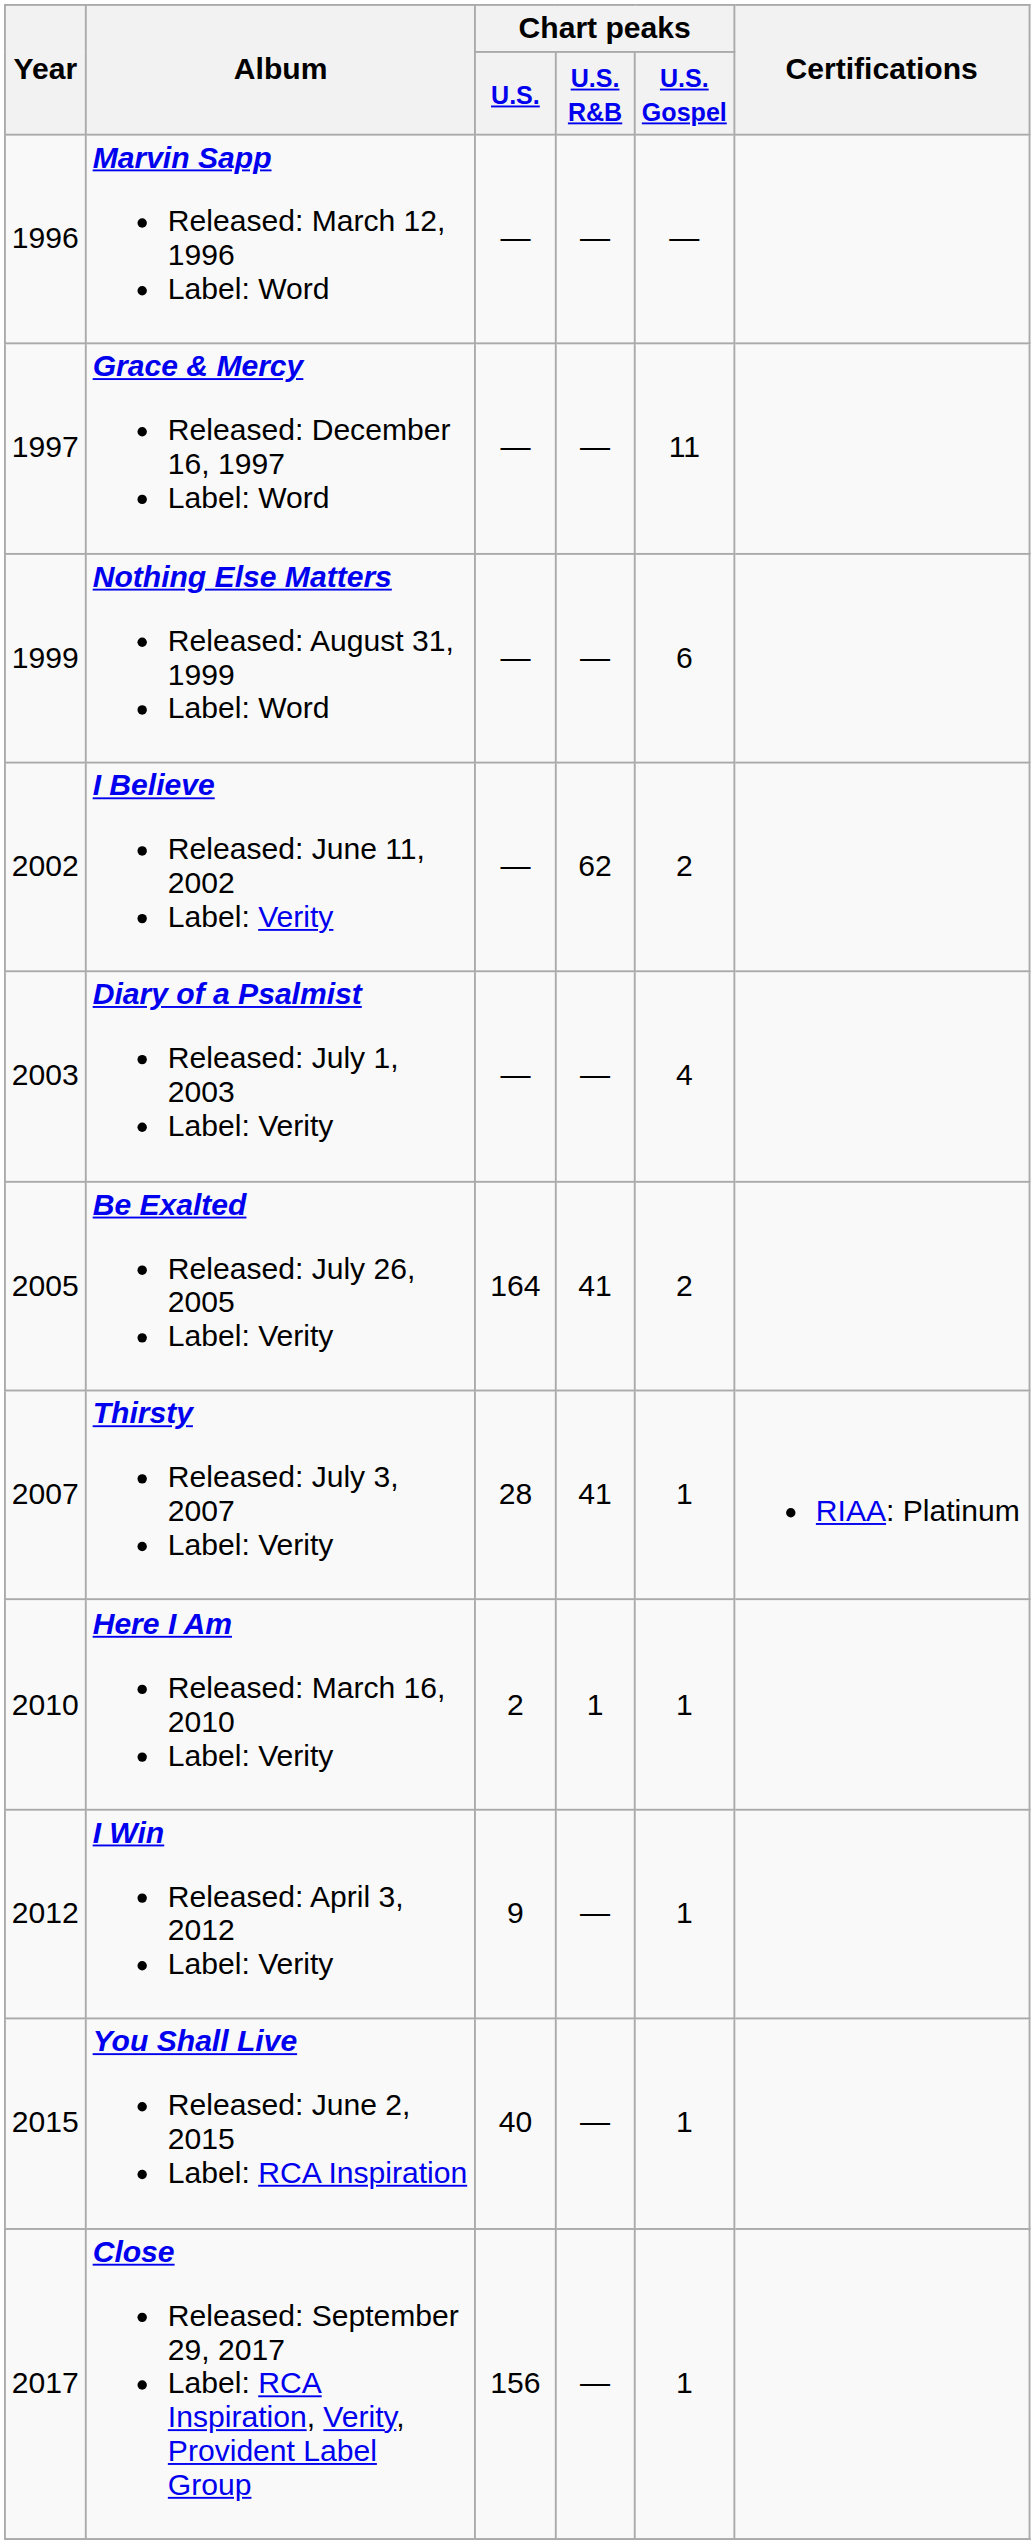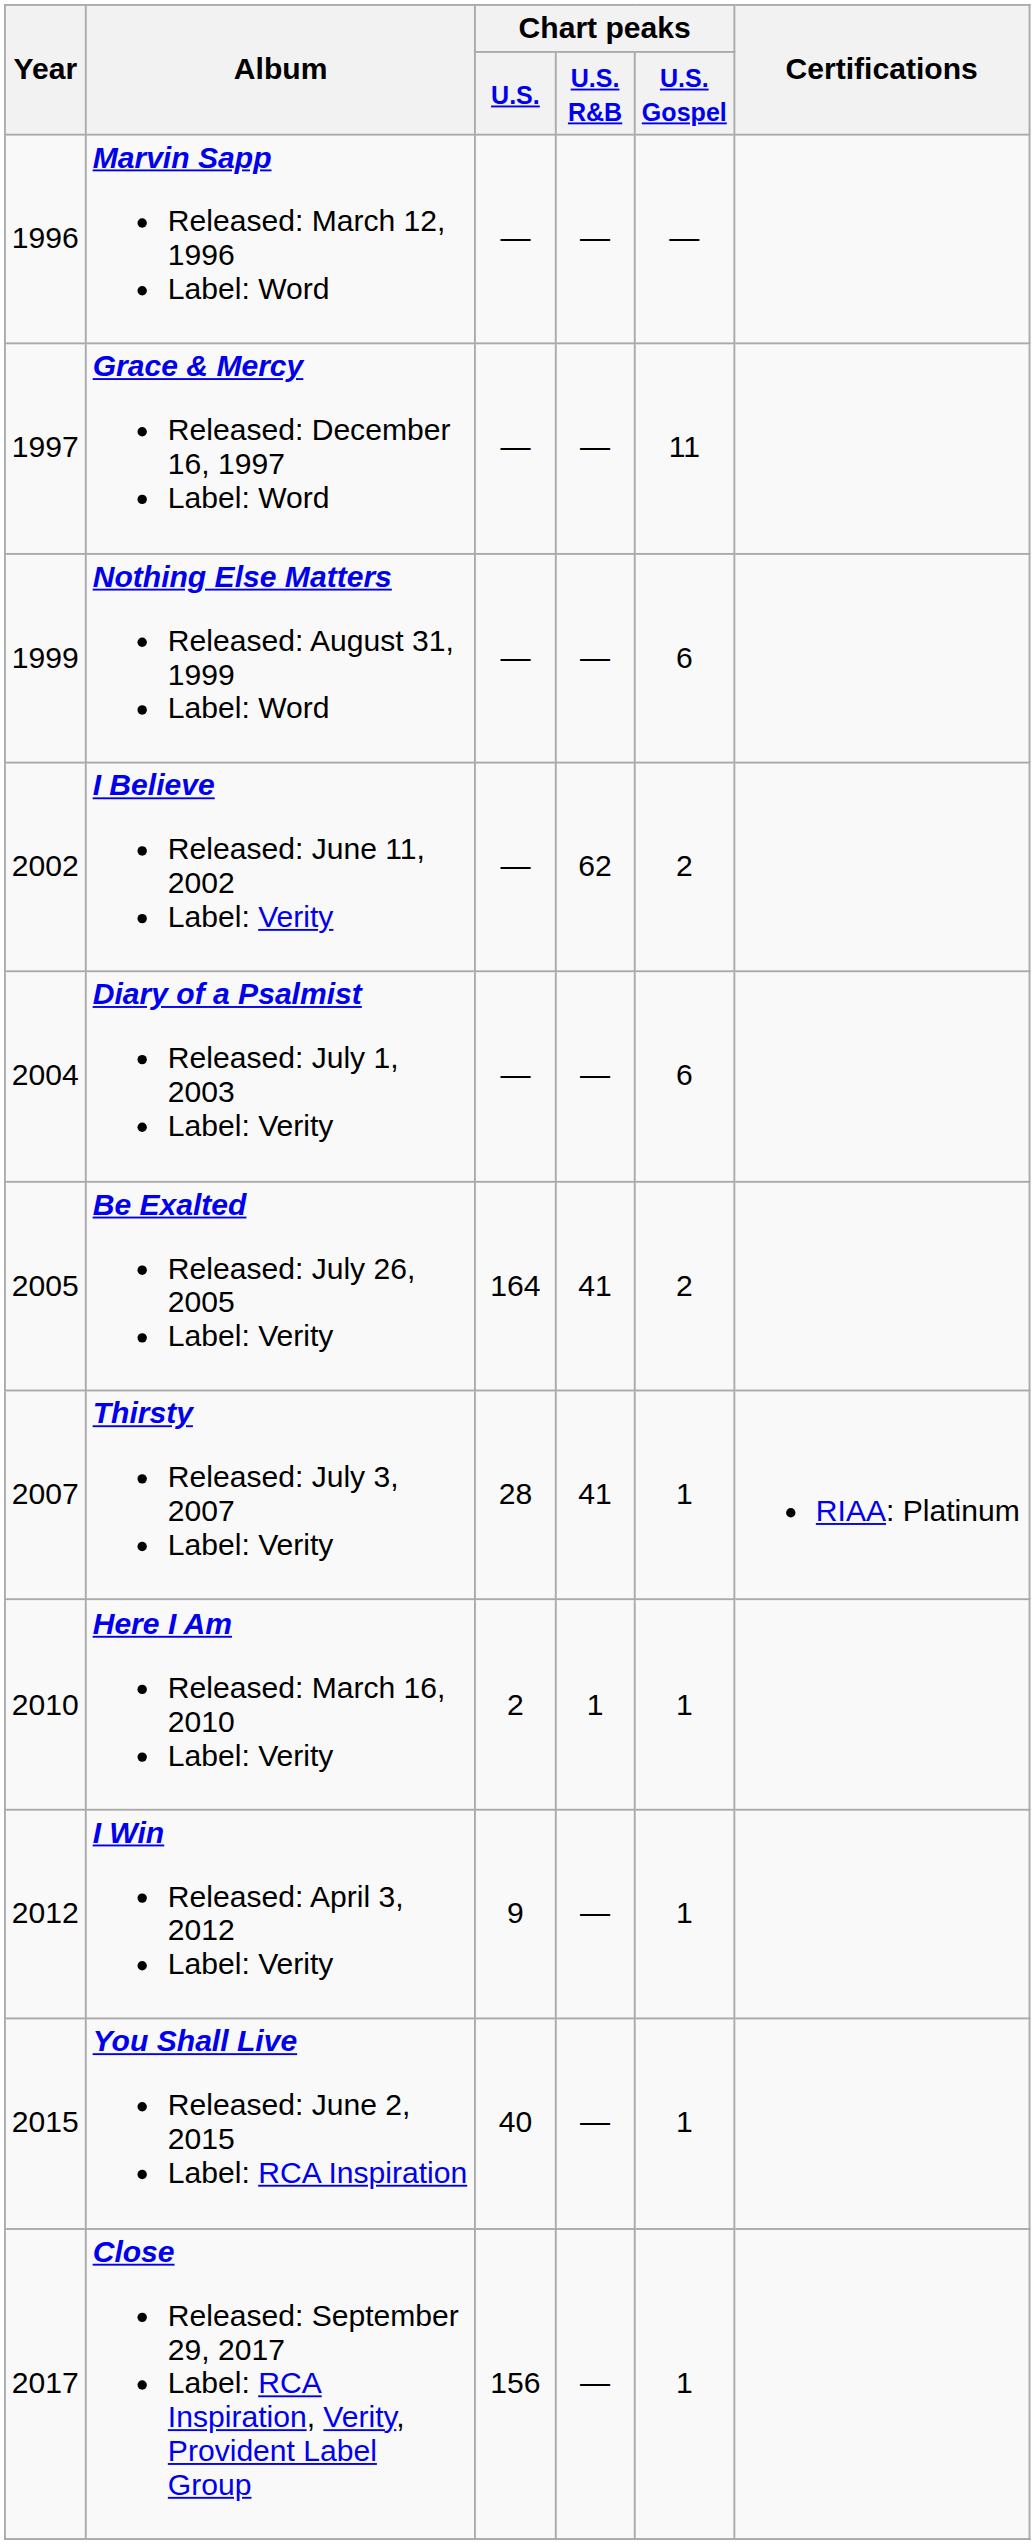Diary of a Psalmist Released: July 1, 2003 Label: Verity | Year: 2003 -> 2004
Diary of a Psalmist Released: July 1, 2003 Label: Verity | Chart peaks / U.S. Gospel: 4 -> 6
